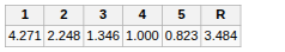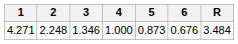+ column: 6 | 0.676
4.271 | 5: 0.823 -> 0.873
